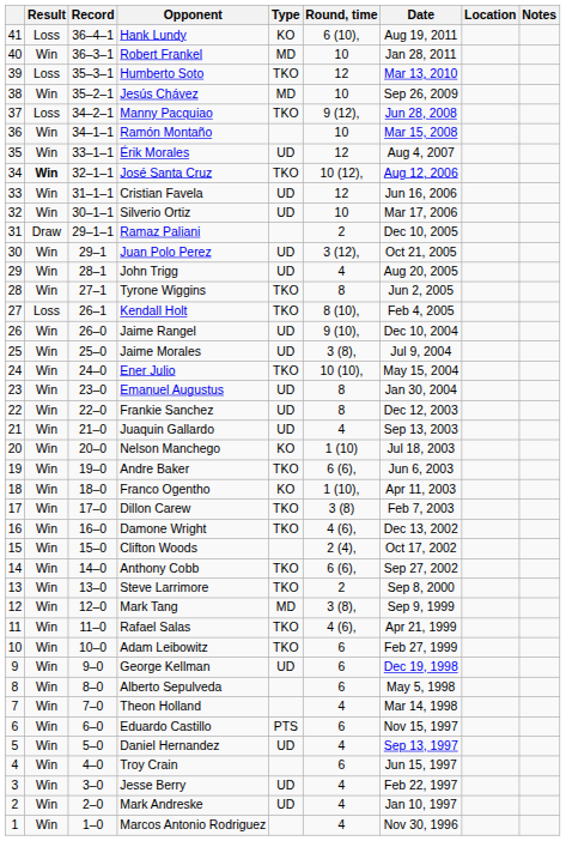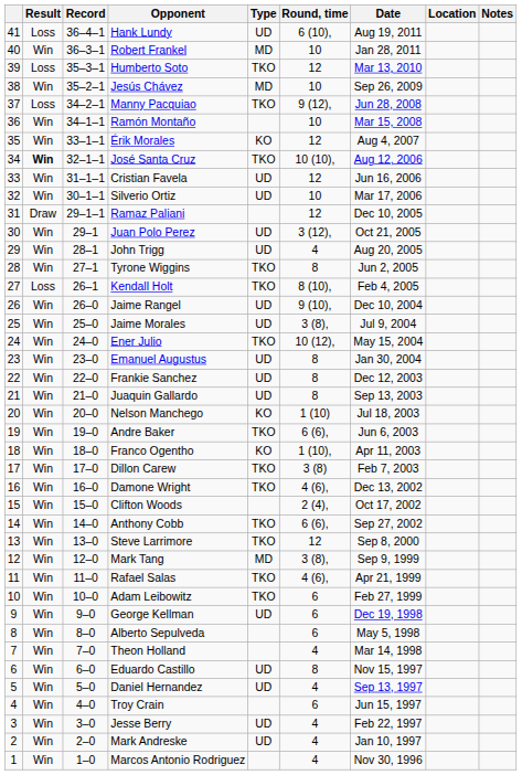Hank Lundy | Type: KO -> UD
Érik Morales | Type: UD -> KO
José Santa Cruz | Round, time: 10 (12), -> 10 (10),
Ramaz Paliani | Round, time: 2 -> 12
Ener Julio | Round, time: 10 (10), -> 10 (12),
Juaquin Gallardo | Round, time: 4 -> 8
Steve Larrimore | Round, time: 2 -> 12
Eduardo Castillo | Type: PTS -> UD
Eduardo Castillo | Round, time: 6 -> 8
